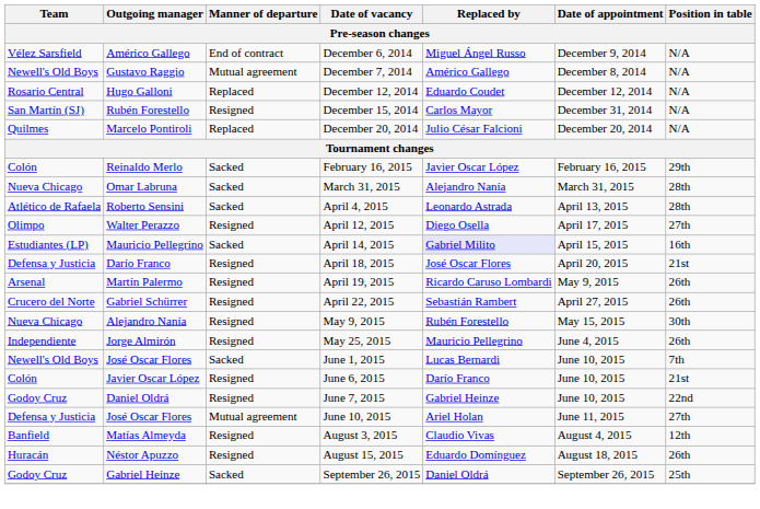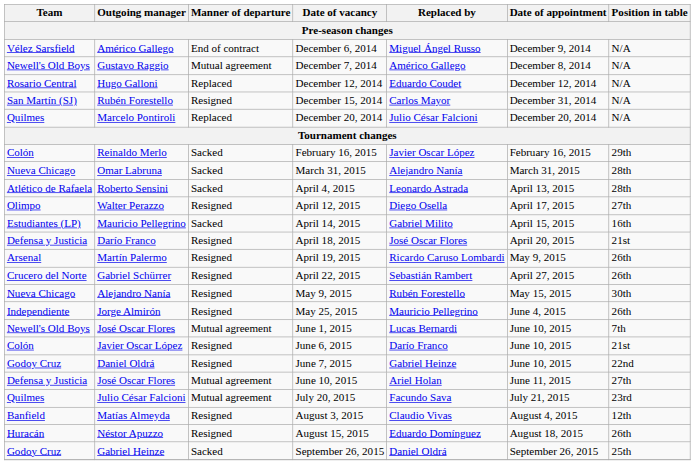April 14, 2015 | Replaced by: lavender background -> no background
June 1, 2015 | Manner of departure: Sacked -> Mutual agreement
+ row: Quilmes | Julio César Falcioni | Mutual agreement | July 20, 2015 | Facundo Sava | July 21, 2015 | 23rd
